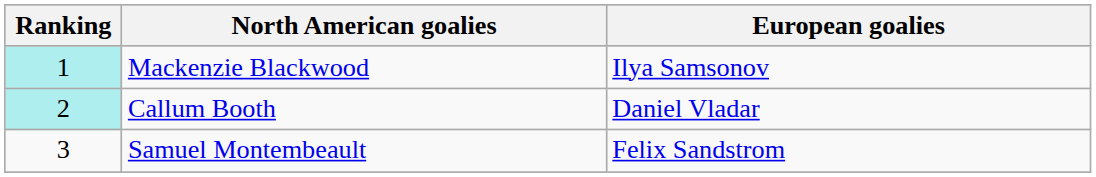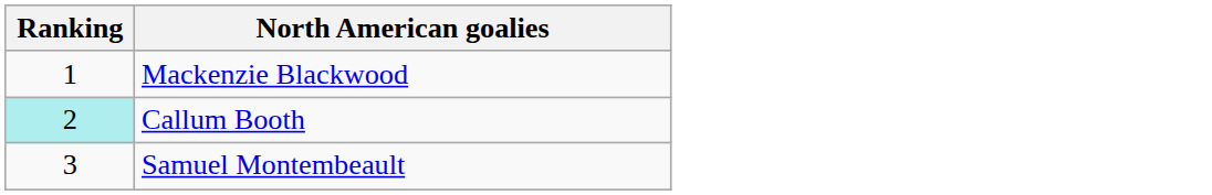- column: European goalies | Ilya Samsonov | Daniel Vladar | Felix Sandstrom
Mackenzie Blackwood | Ranking: paleturquoise background -> no background
